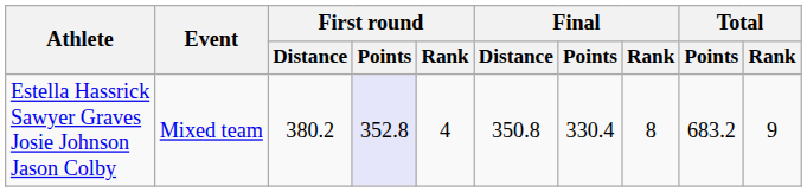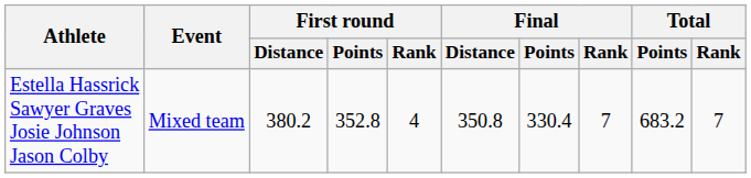Estella Hassrick Sawyer Graves Josie Johnson Jason Colby | First round / Points: lavender background -> no background
Estella Hassrick Sawyer Graves Josie Johnson Jason Colby | Final / Rank: 8 -> 7
Estella Hassrick Sawyer Graves Josie Johnson Jason Colby | Total / Rank: 9 -> 7
